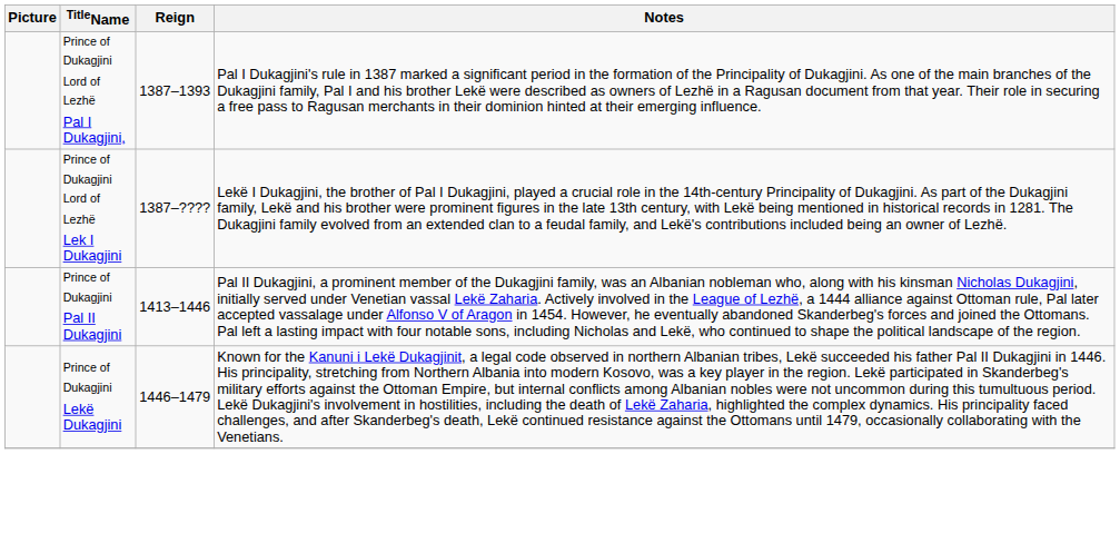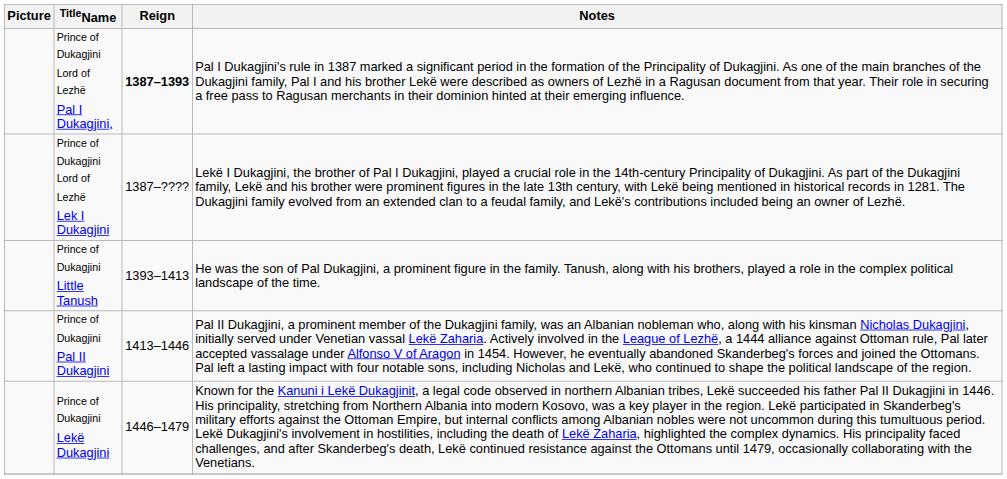Prince of Dukagjini Lord of Lezhë Pal I Dukagjini, | Reign: normal -> bold
+ row: Prince of Dukagjini Little Tanush | 1393–1413 | He was the son of Pal Dukagjini, a prominent figure in the family. Tanush, along with his brothers, played a role in the complex political landscape of the time.
